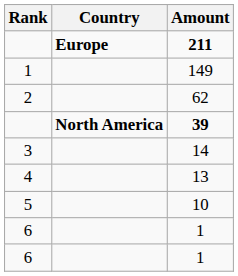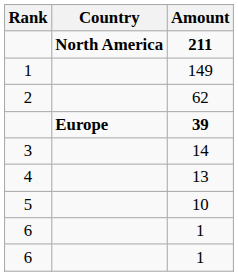211 | Country: Europe -> North America
39 | Country: North America -> Europe
